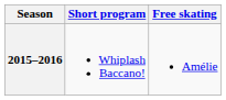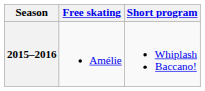columns swapped: Short program <-> Free skating
